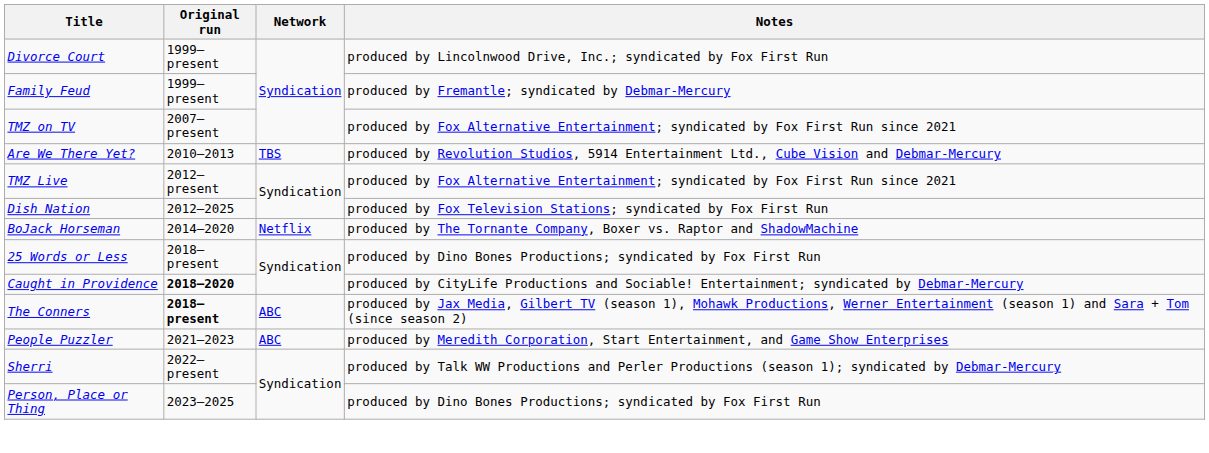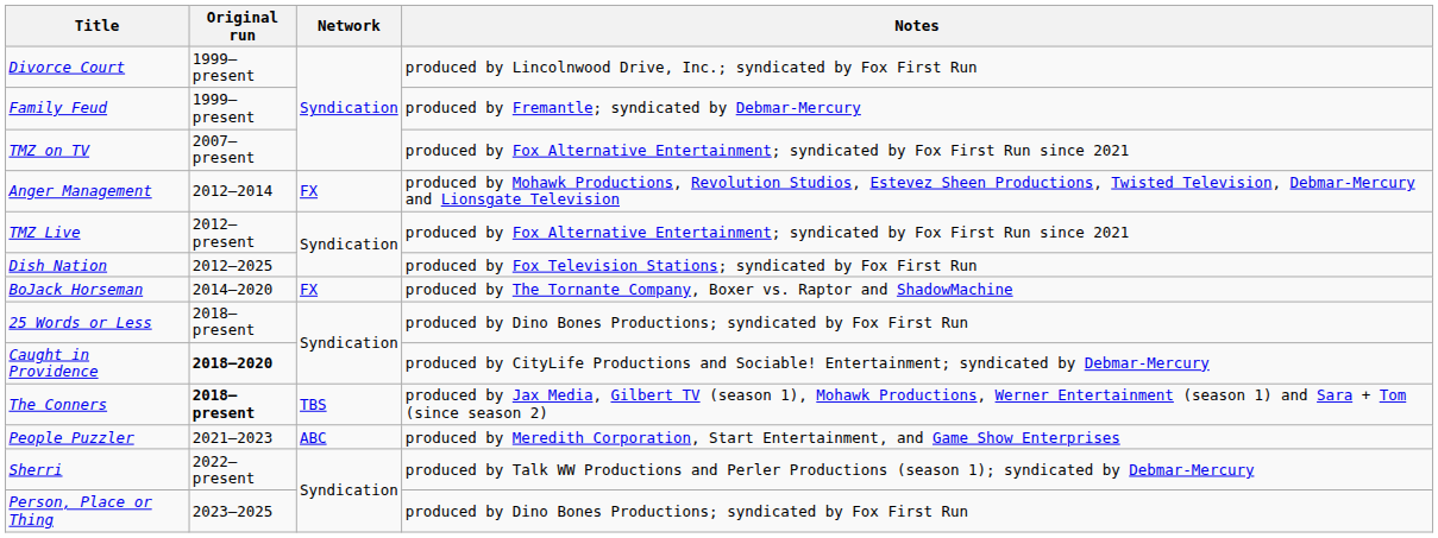- row: Are We There Yet? | 2010–2013 | TBS | produced by Revolution Studios, 5914 Entertainment Ltd., Cube Vision and Debmar-Mercury
+ row: Anger Management | 2012–2014 | FX | produced by Mohawk Productions, Revolution Studios, Estevez Sheen Productions, Twisted Television, Debmar-Mercury and Lionsgate Television
BoJack Horseman | Network: Netflix -> FX
The Conners | Network: ABC -> TBS
